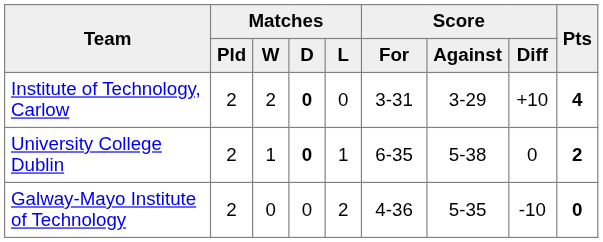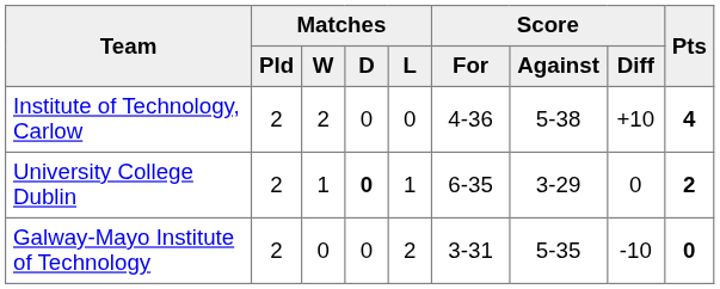Institute of Technology, Carlow | Matches / D: bold -> normal
Institute of Technology, Carlow | Score / For: 3-31 -> 4-36
Institute of Technology, Carlow | Score / Against: 3-29 -> 5-38
University College Dublin | Score / Against: 5-38 -> 3-29
Galway-Mayo Institute of Technology | Score / For: 4-36 -> 3-31
